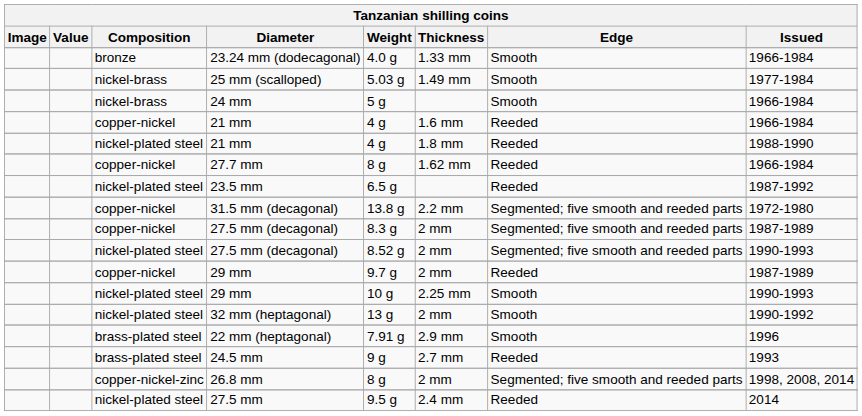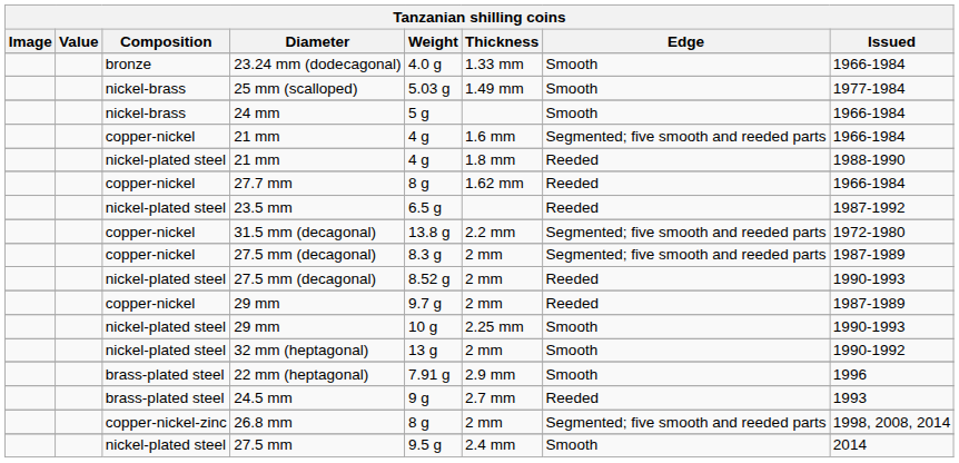copper-nickel / 21 mm | Edge: Reeded -> Segmented; five smooth and reeded parts
nickel-plated steel / 27.5 mm (decagonal) | Edge: Segmented; five smooth and reeded parts -> Reeded
27.5 mm | Edge: Reeded -> Smooth
